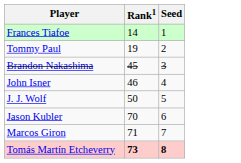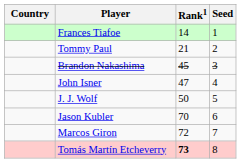+ column: Country
Tommy Paul | Rank1: 19 -> 21
John Isner | Rank1: 46 -> 47
Marcos Giron | Rank1: 71 -> 72
Tomás Martín Etcheverry | Seed: bold -> normal
